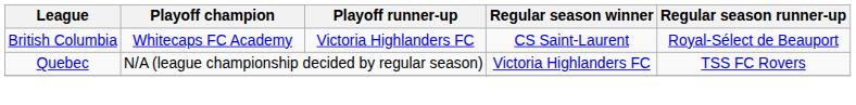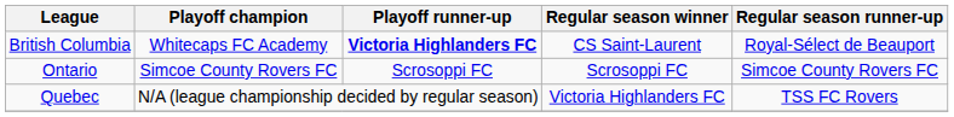British Columbia | Playoff runner-up: normal -> bold
+ row: Ontario | Simcoe County Rovers FC | Scrosoppi FC | Scrosoppi FC | Simcoe County Rovers FC
